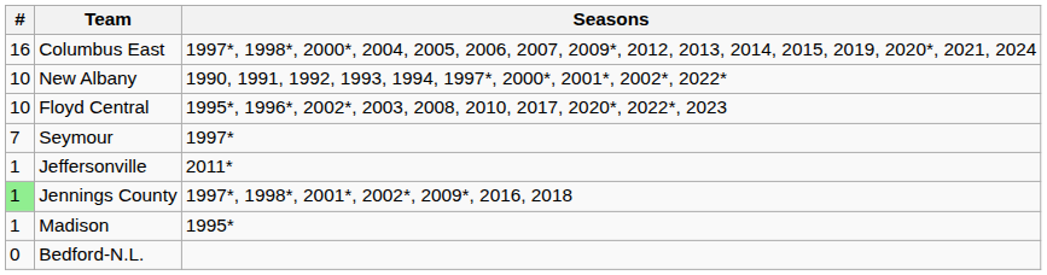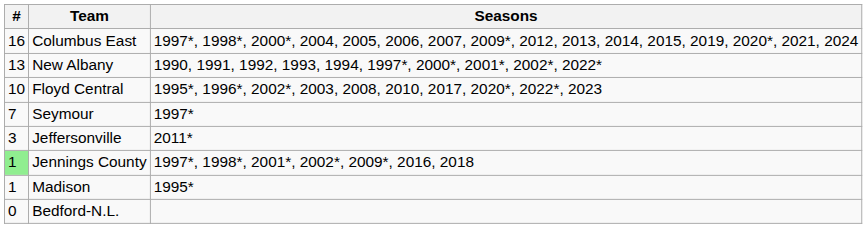New Albany | #: 10 -> 13
Jeffersonville | #: 1 -> 3
